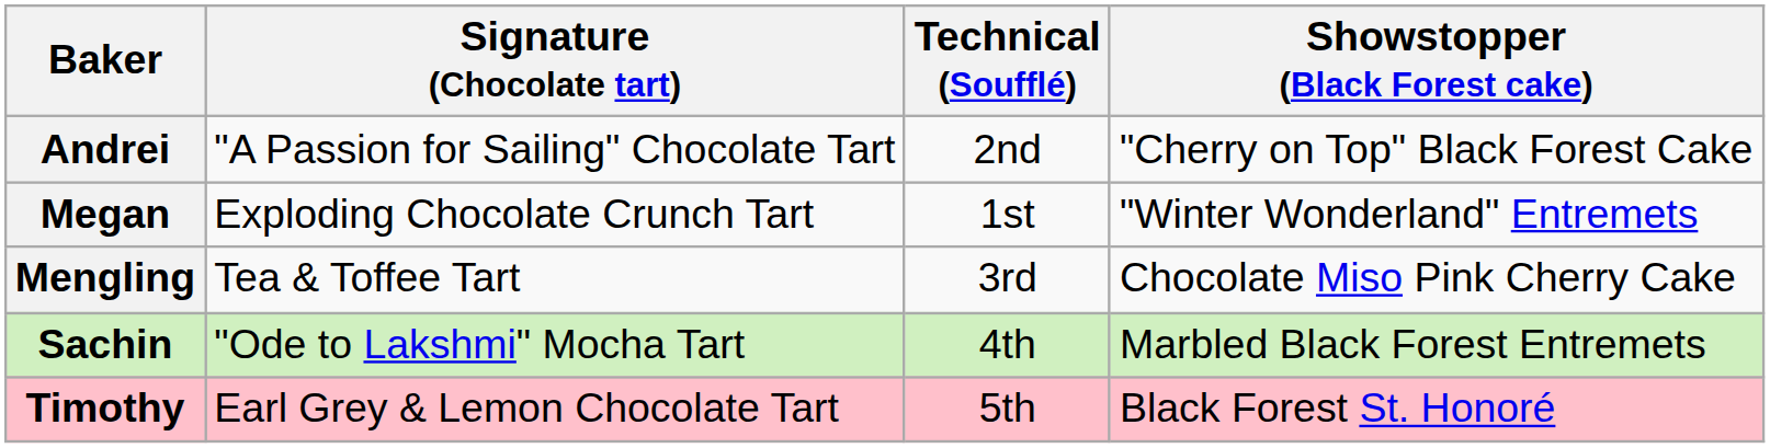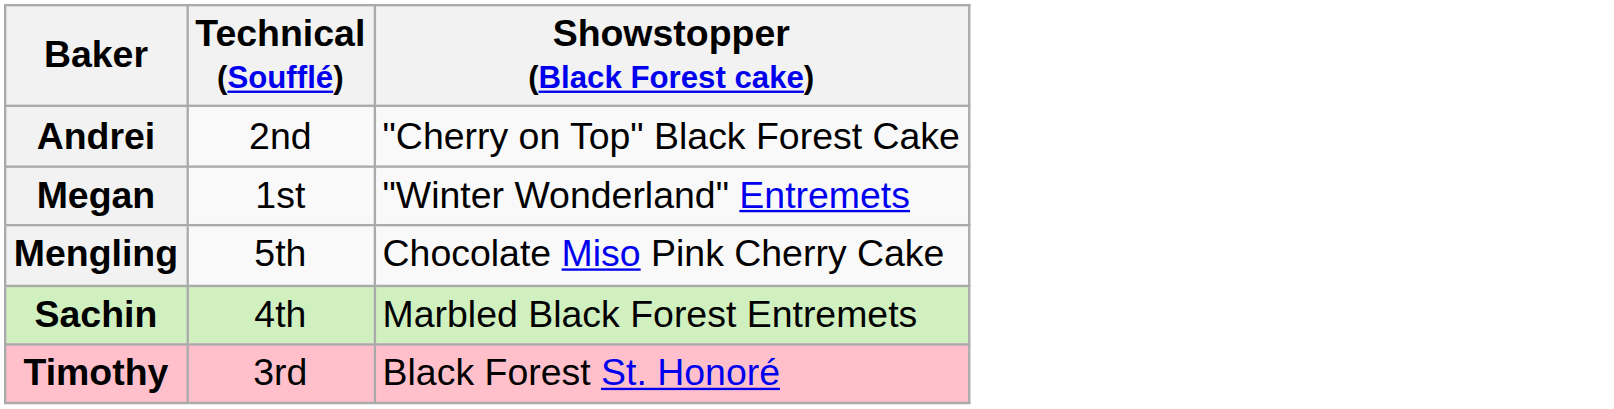- column: Signature (Chocolate tart) | "A Passion for Sailing" Chocolate Tart | Exploding Chocolate Crunch Tart | Tea & Toffee Tart | "Ode to Lakshmi" Mocha Tart | Earl Grey & Lemon Chocolate Tart
Mengling | Technical (Soufflé): 3rd -> 5th
Timothy | Technical (Soufflé): 5th -> 3rd
